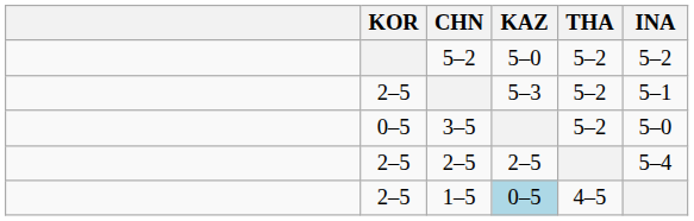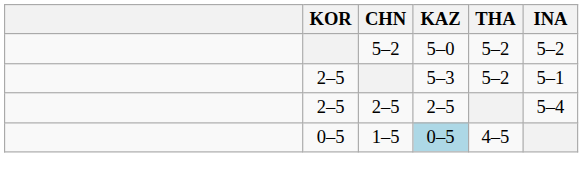- row: 0–5 | 3–5 | 5–2 | 5–0
1–5 | KOR: 2–5 -> 0–5
